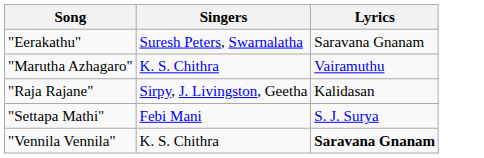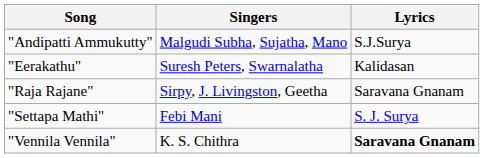+ row: "Andipatti Ammukutty" | Malgudi Subha, Sujatha, Mano | S.J.Surya
"Eerakathu" | Lyrics: Saravana Gnanam -> Kalidasan
- row: "Marutha Azhagaro" | K. S. Chithra | Vairamuthu
"Raja Rajane" | Lyrics: Kalidasan -> Saravana Gnanam
